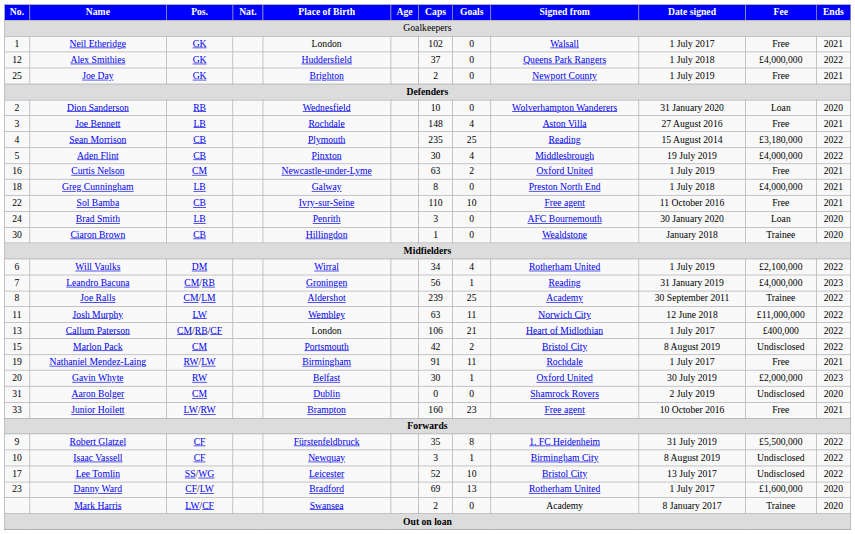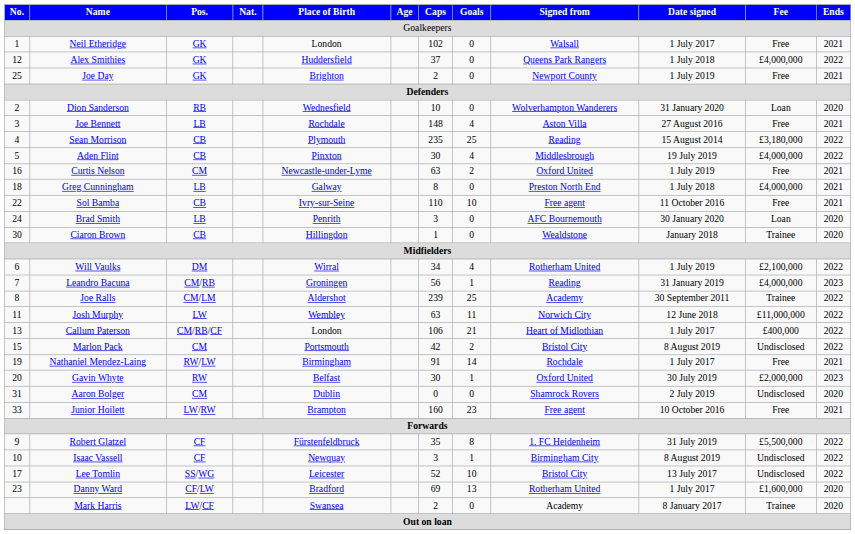Nathaniel Mendez-Laing | Goals: 11 -> 14
